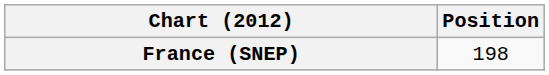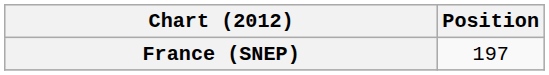France (SNEP) | Position: 198 -> 197
